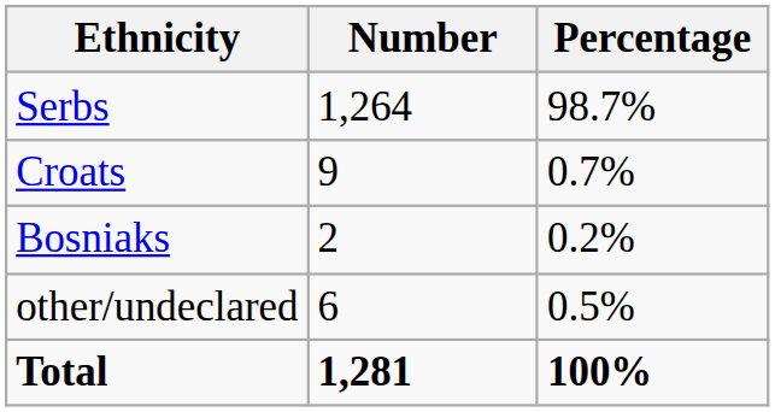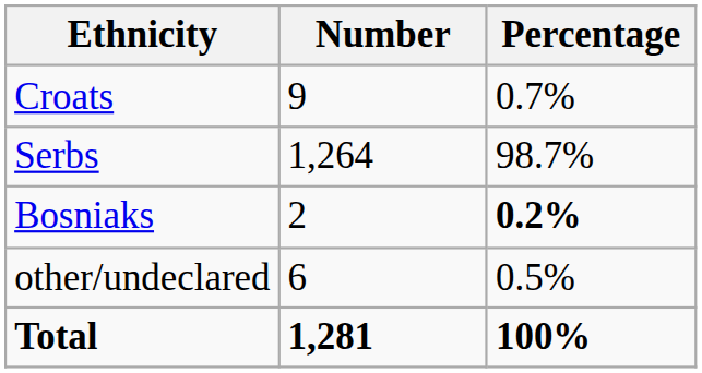rows swapped: Serbs <-> Croats
Bosniaks | Percentage: normal -> bold
